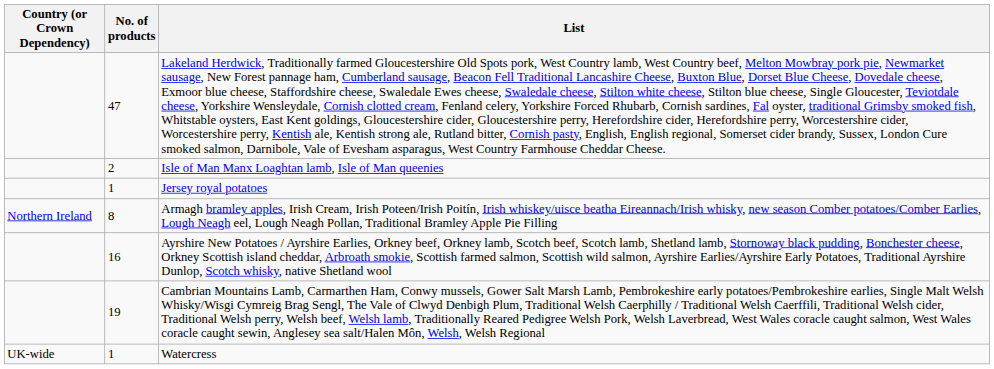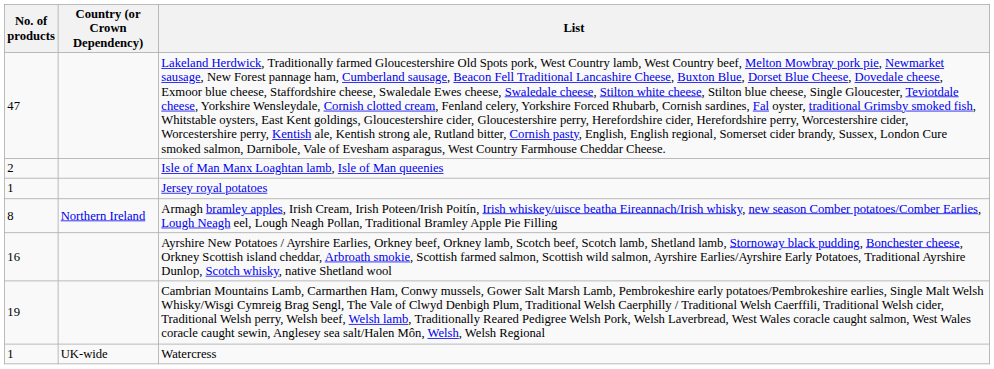columns swapped: Country (or Crown Dependency) <-> No. of products
